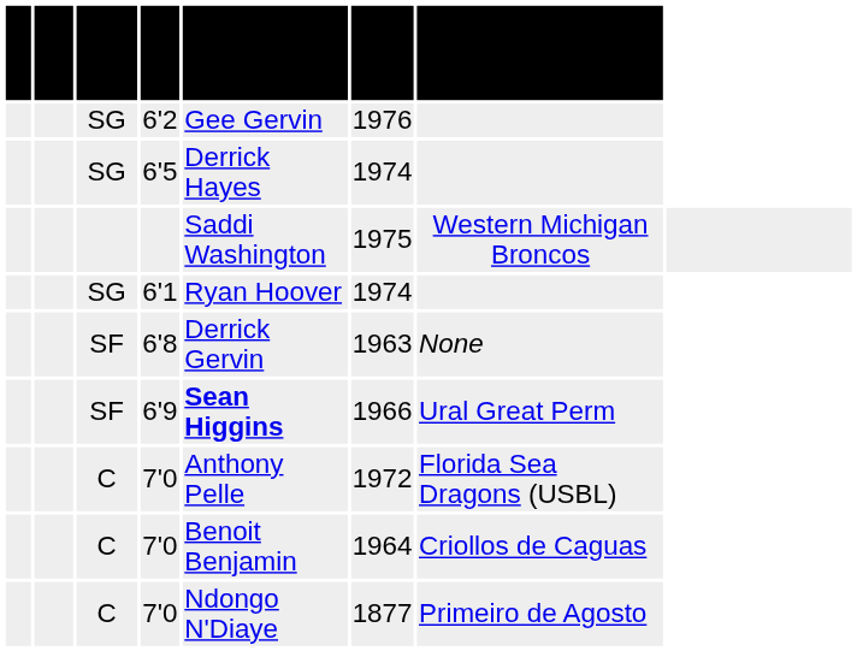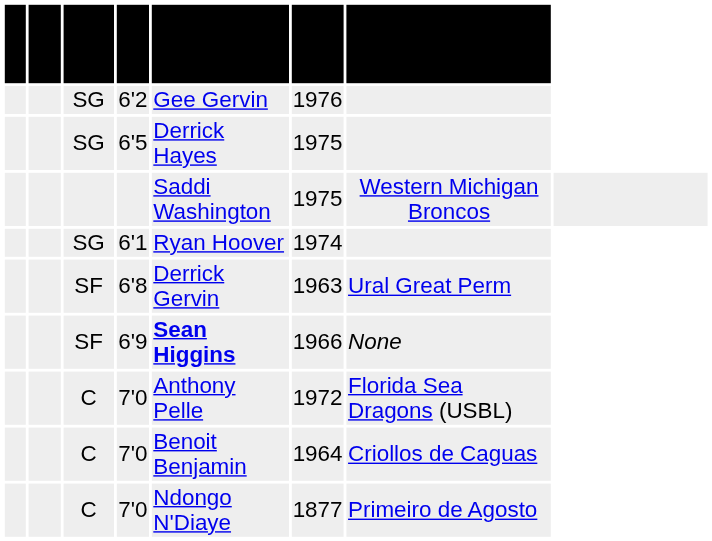6'5 | Year of birth: 1974 -> 1975
6'8 | Previous club: None -> Ural Great Perm
6'9 | Previous club: Ural Great Perm -> None
